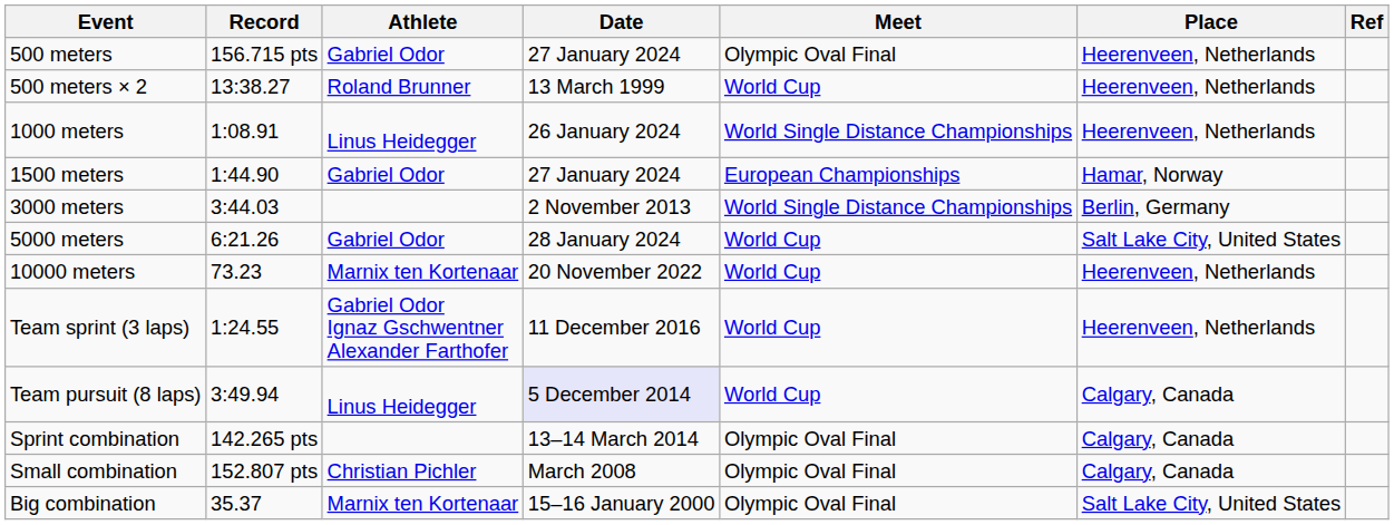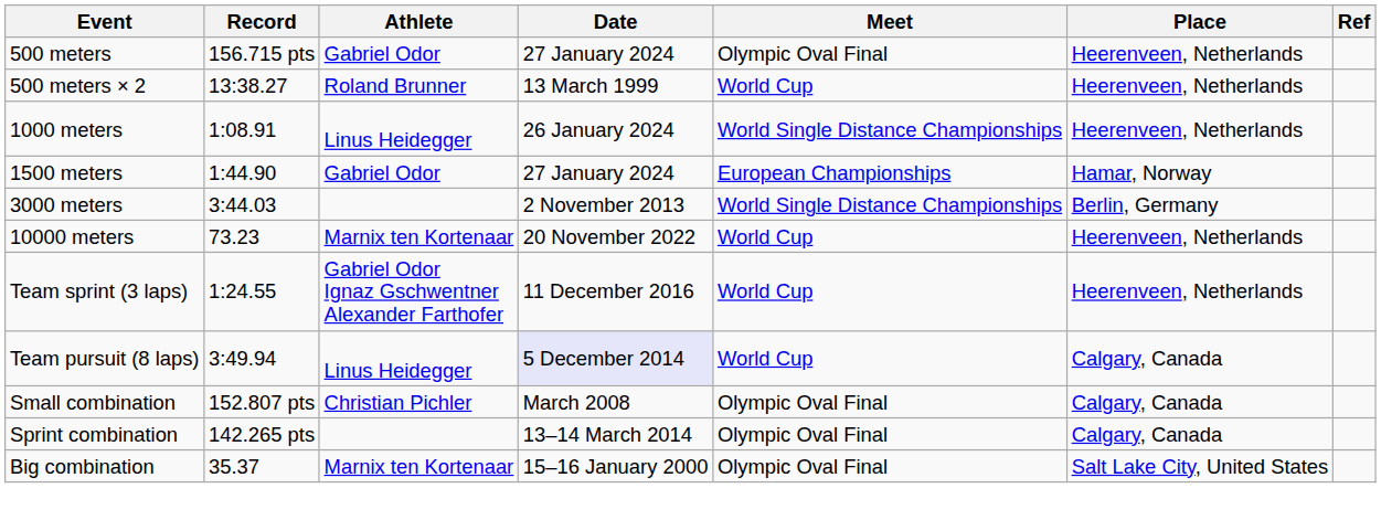- row: 5000 meters | 6:21.26 | Gabriel Odor | 28 January 2024 | World Cup | Salt Lake City, United States
rows swapped: Sprint combination <-> Small combination
